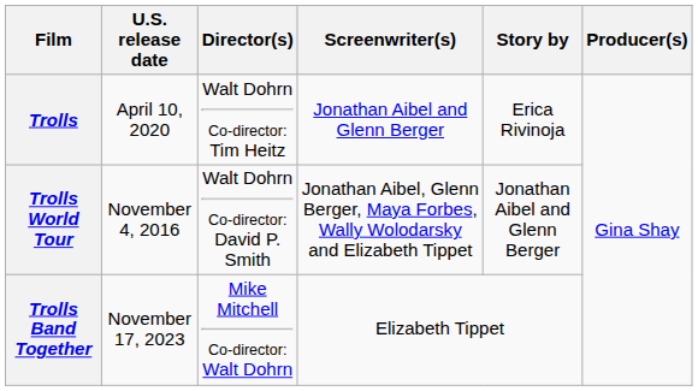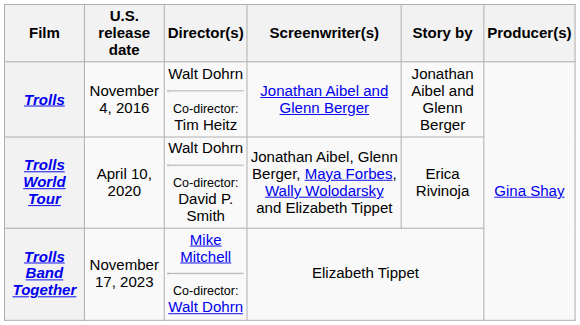Trolls | U.S. release date: April 10, 2020 -> November 4, 2016
Trolls | Story by: Erica Rivinoja -> Jonathan Aibel and Glenn Berger
Trolls World Tour | U.S. release date: November 4, 2016 -> April 10, 2020
Trolls World Tour | Story by: Jonathan Aibel and Glenn Berger -> Erica Rivinoja
